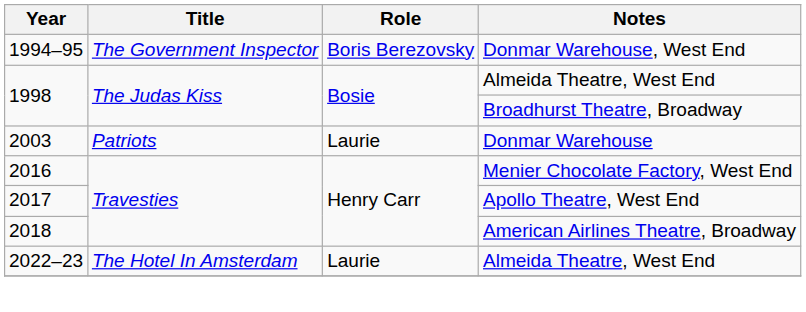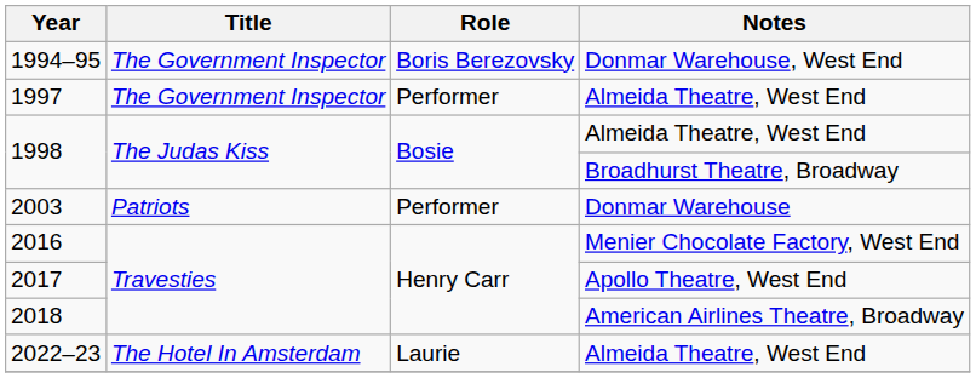+ row: 1997 | The Government Inspector | Performer | Almeida Theatre, West End
2003 | Role: Laurie -> Performer
